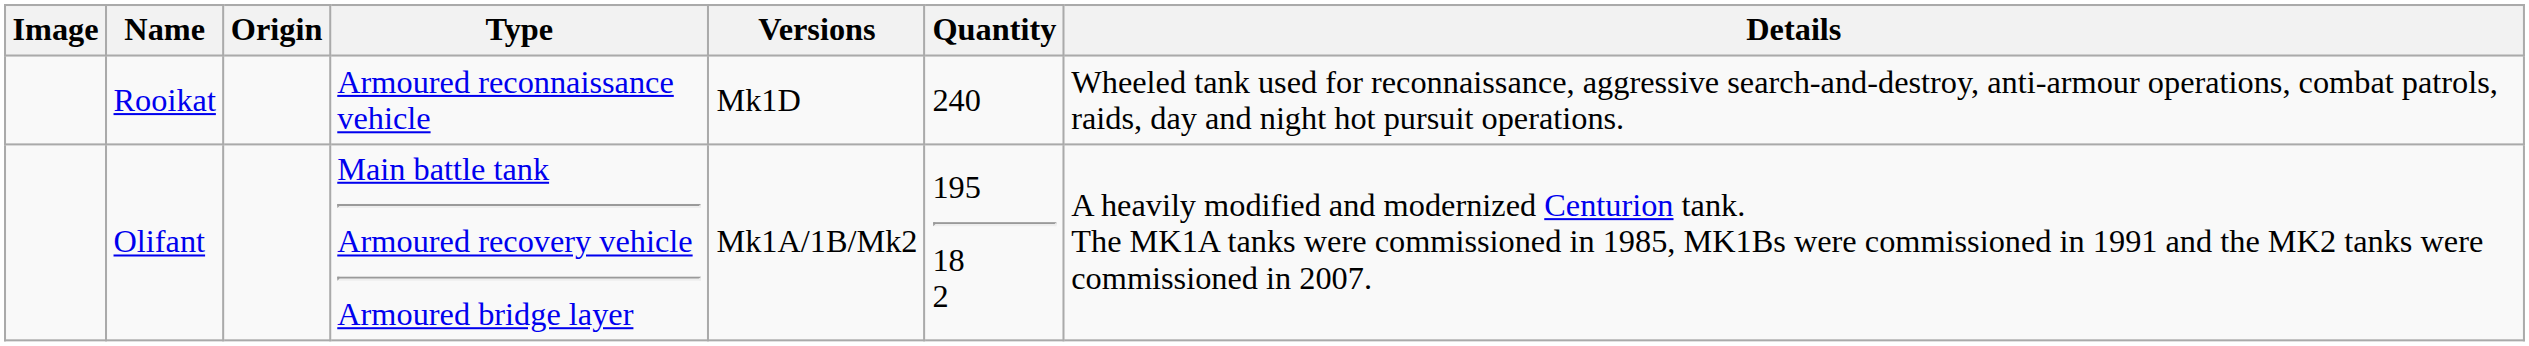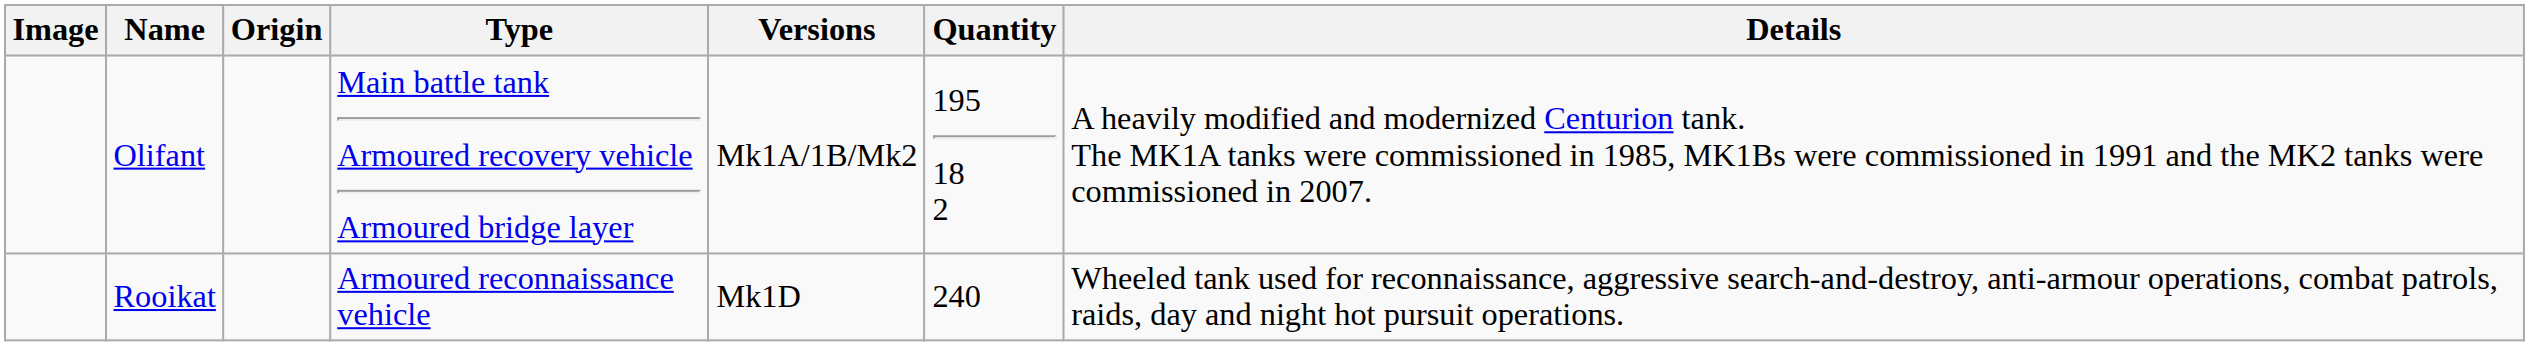rows swapped: Olifant <-> Rooikat
